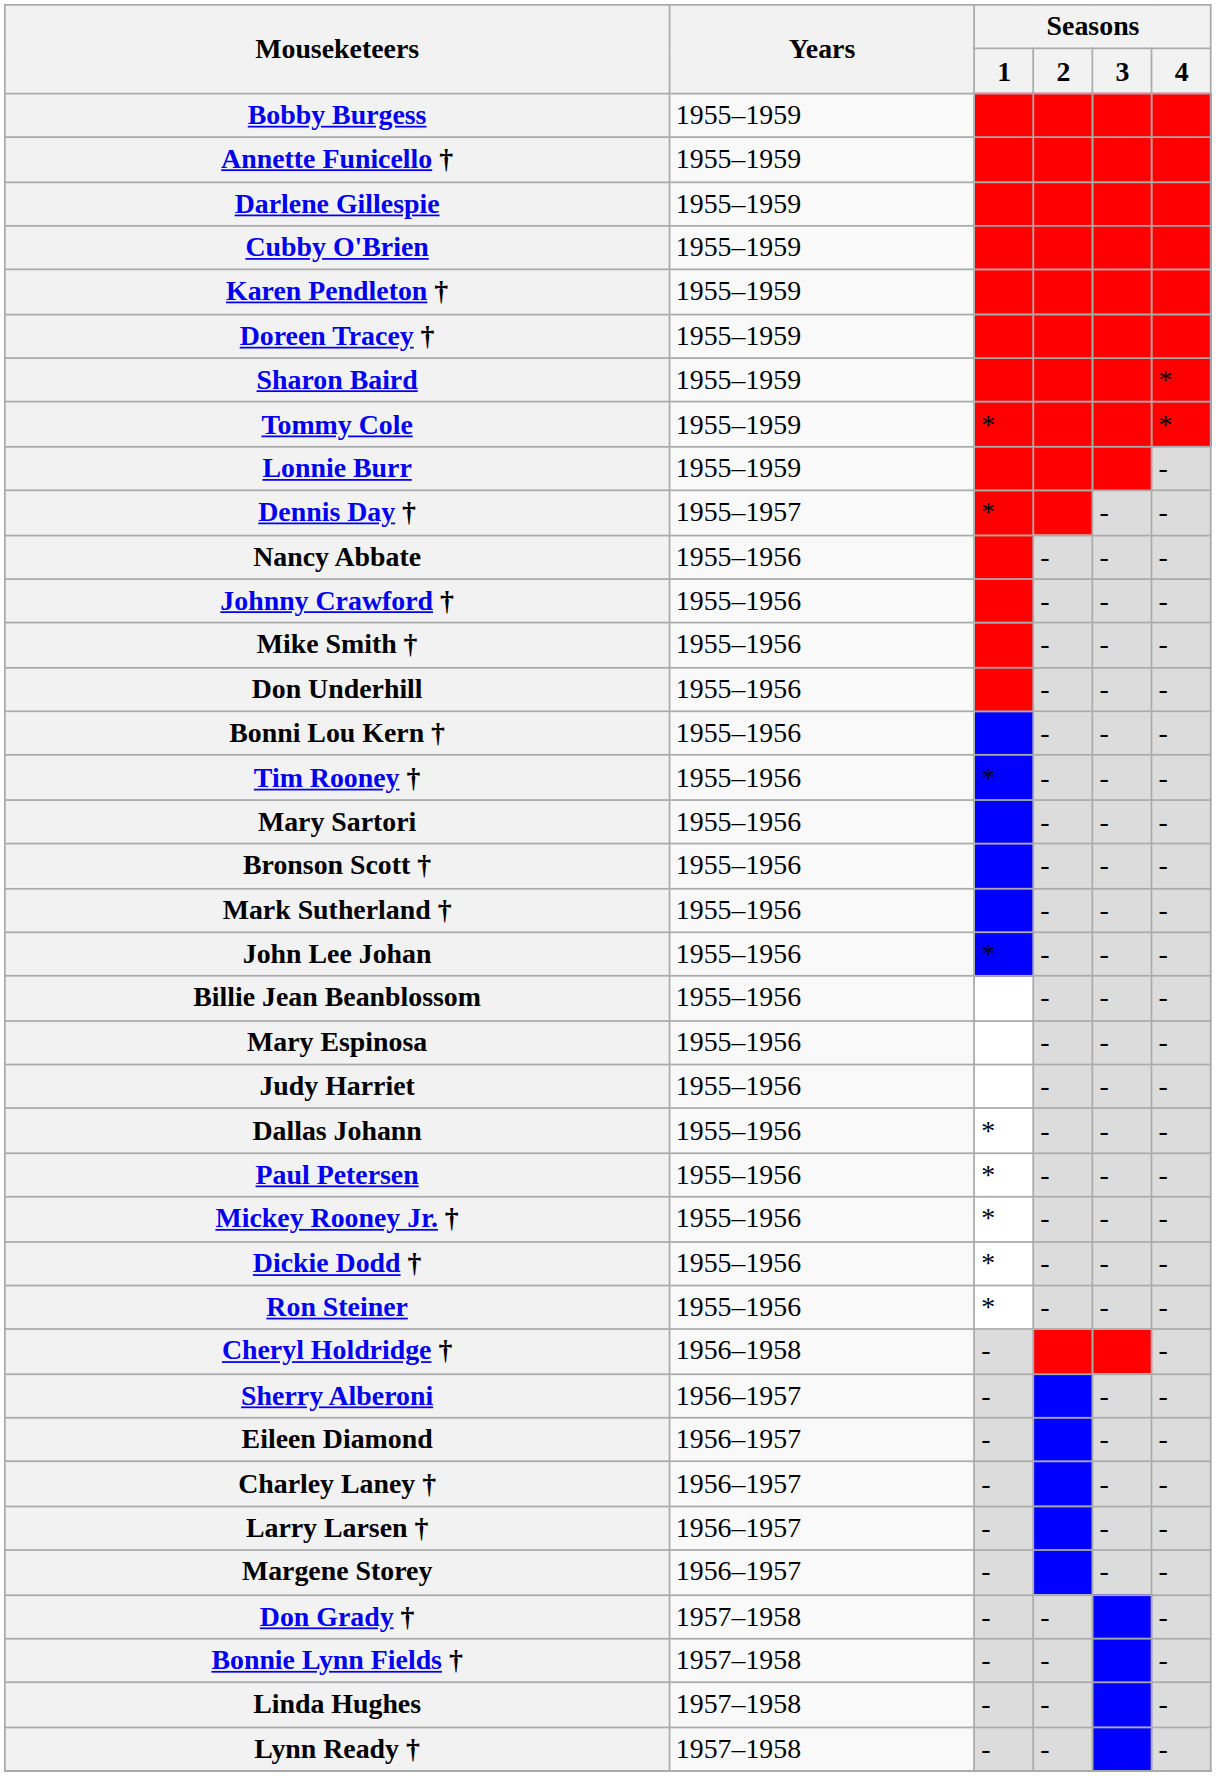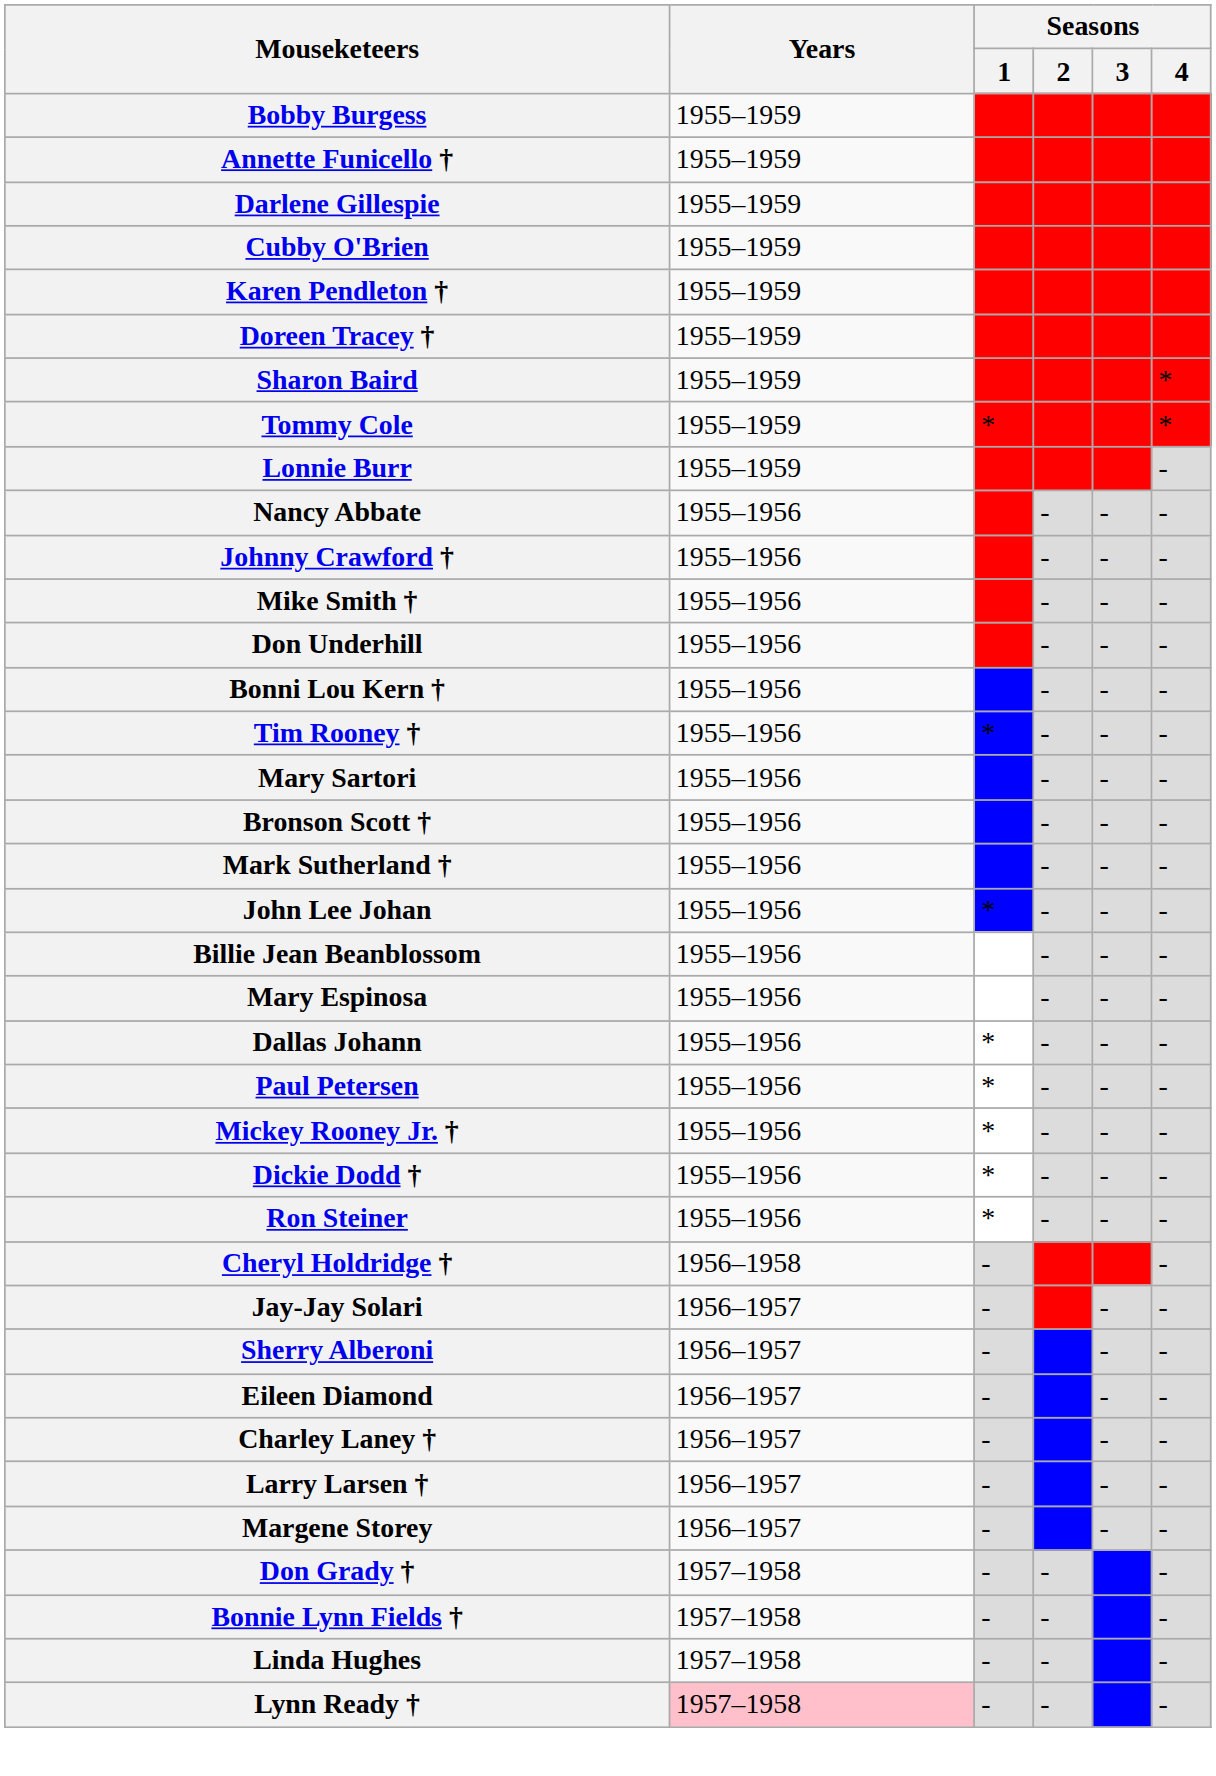- row: Dennis Day † | 1955–1957 | * | - | -
- row: Judy Harriet | 1955–1956 | - | - | -
+ row: Jay-Jay Solari | 1956–1957 | - | - | -
Lynn Ready † | Years: no background -> pink background
